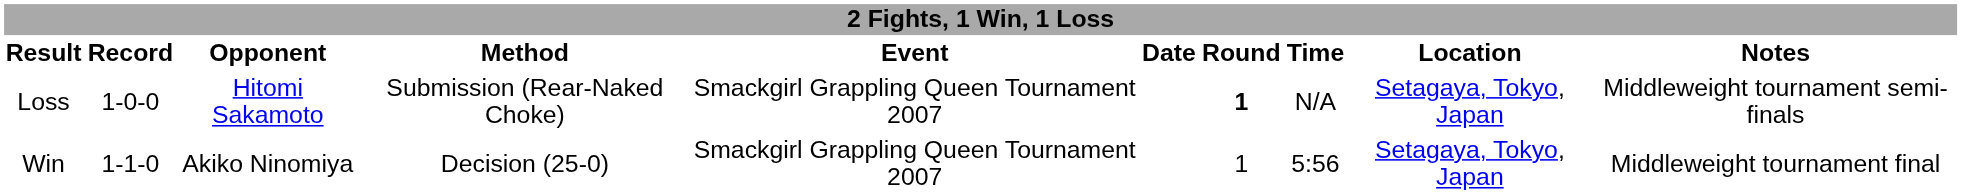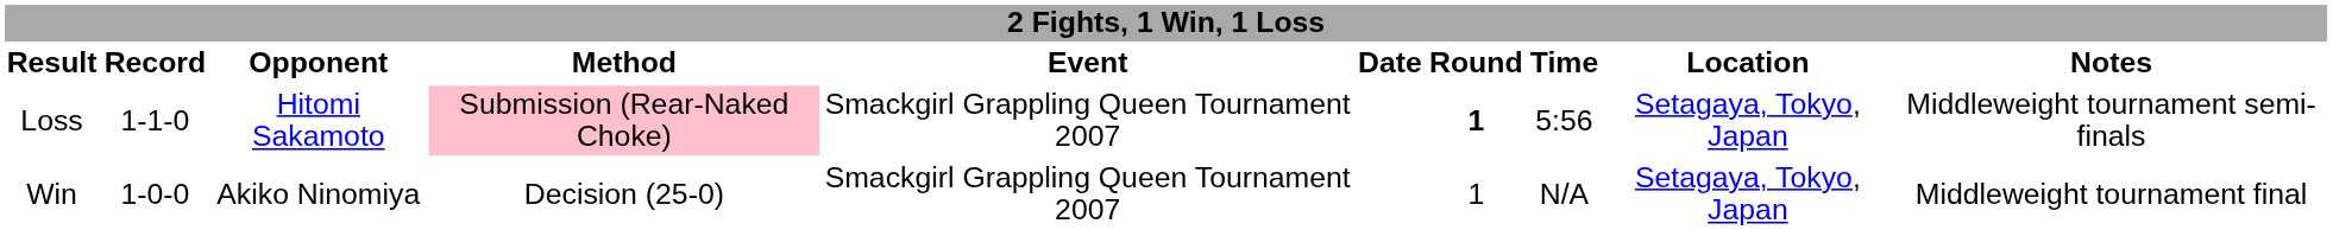Loss | Record: 1-0-0 -> 1-1-0
Loss | Method: no background -> pink background
Loss | Time: N/A -> 5:56
Win | Record: 1-1-0 -> 1-0-0
Win | Time: 5:56 -> N/A
